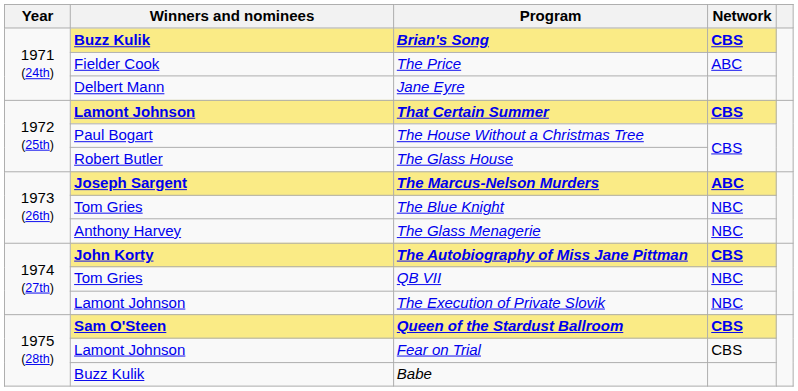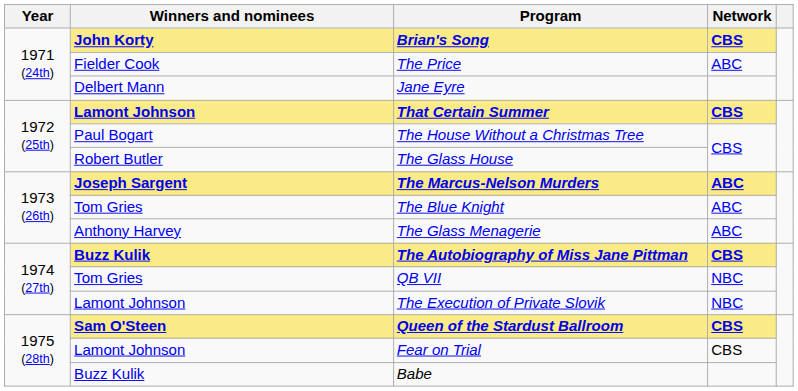Brian's Song | Winners and nominees: Buzz Kulik -> John Korty
The Blue Knight | Network: NBC -> ABC
The Glass Menagerie | Network: NBC -> ABC
The Autobiography of Miss Jane Pittman | Winners and nominees: John Korty -> Buzz Kulik
